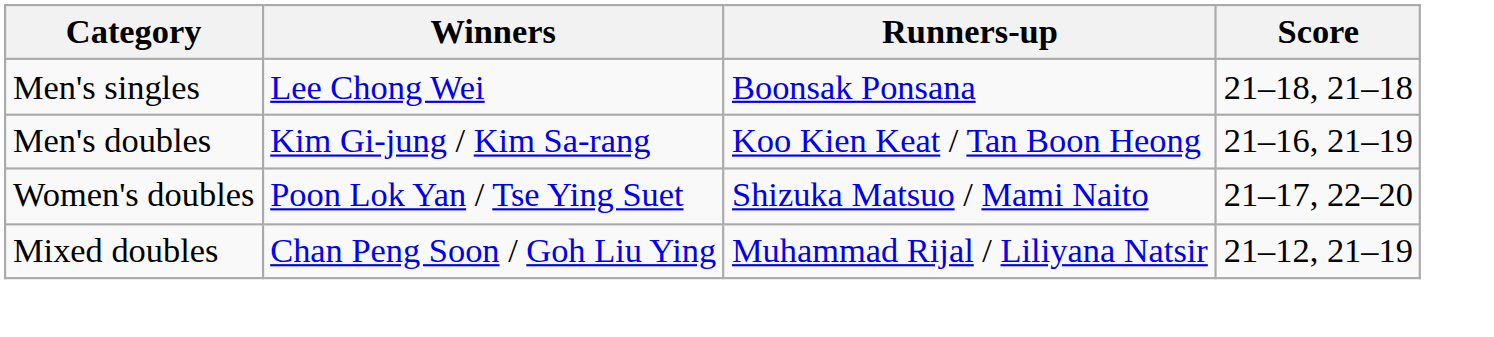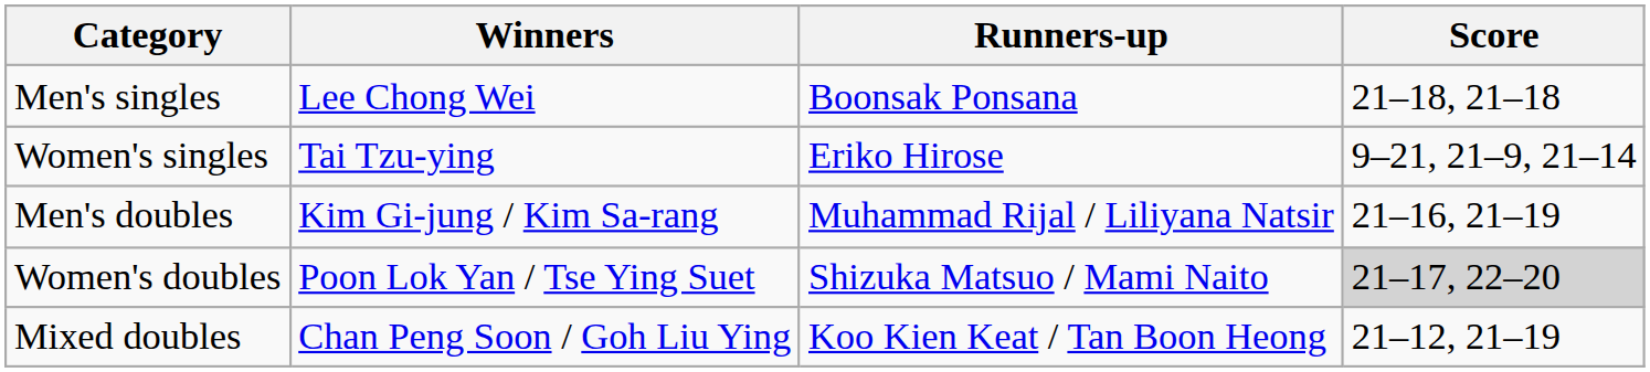+ row: Women's singles | Tai Tzu-ying | Eriko Hirose | 9–21, 21–9, 21–14
Men's doubles | Runners-up: Koo Kien Keat / Tan Boon Heong -> Muhammad Rijal / Liliyana Natsir
Women's doubles | Score: no background -> lightgrey background
Mixed doubles | Runners-up: Muhammad Rijal / Liliyana Natsir -> Koo Kien Keat / Tan Boon Heong
